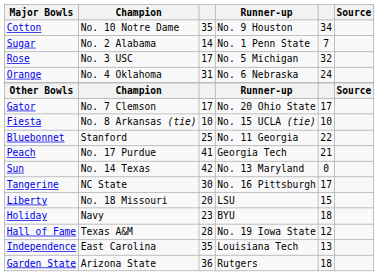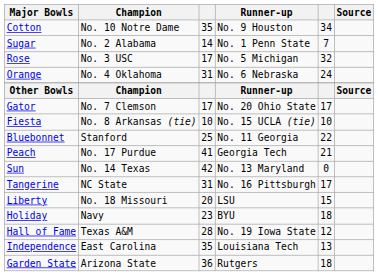Tangerine | column 3: 30 -> 31
